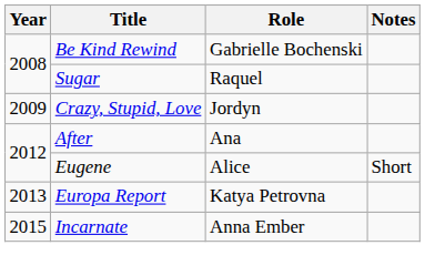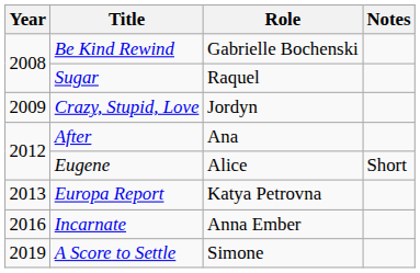Incarnate | Year: 2015 -> 2016
+ row: 2019 | A Score to Settle | Simone
